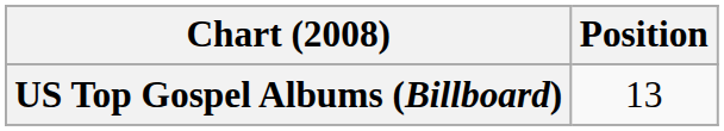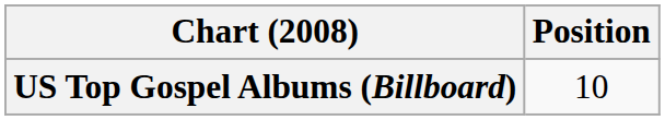US Top Gospel Albums (Billboard) | Position: 13 -> 10
